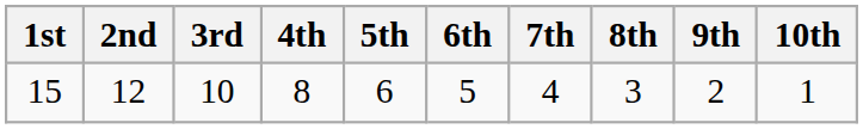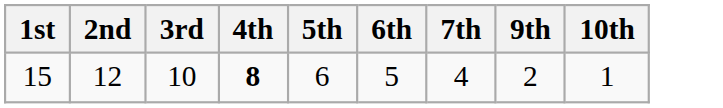- column: 8th | 3
15 | 4th: normal -> bold
